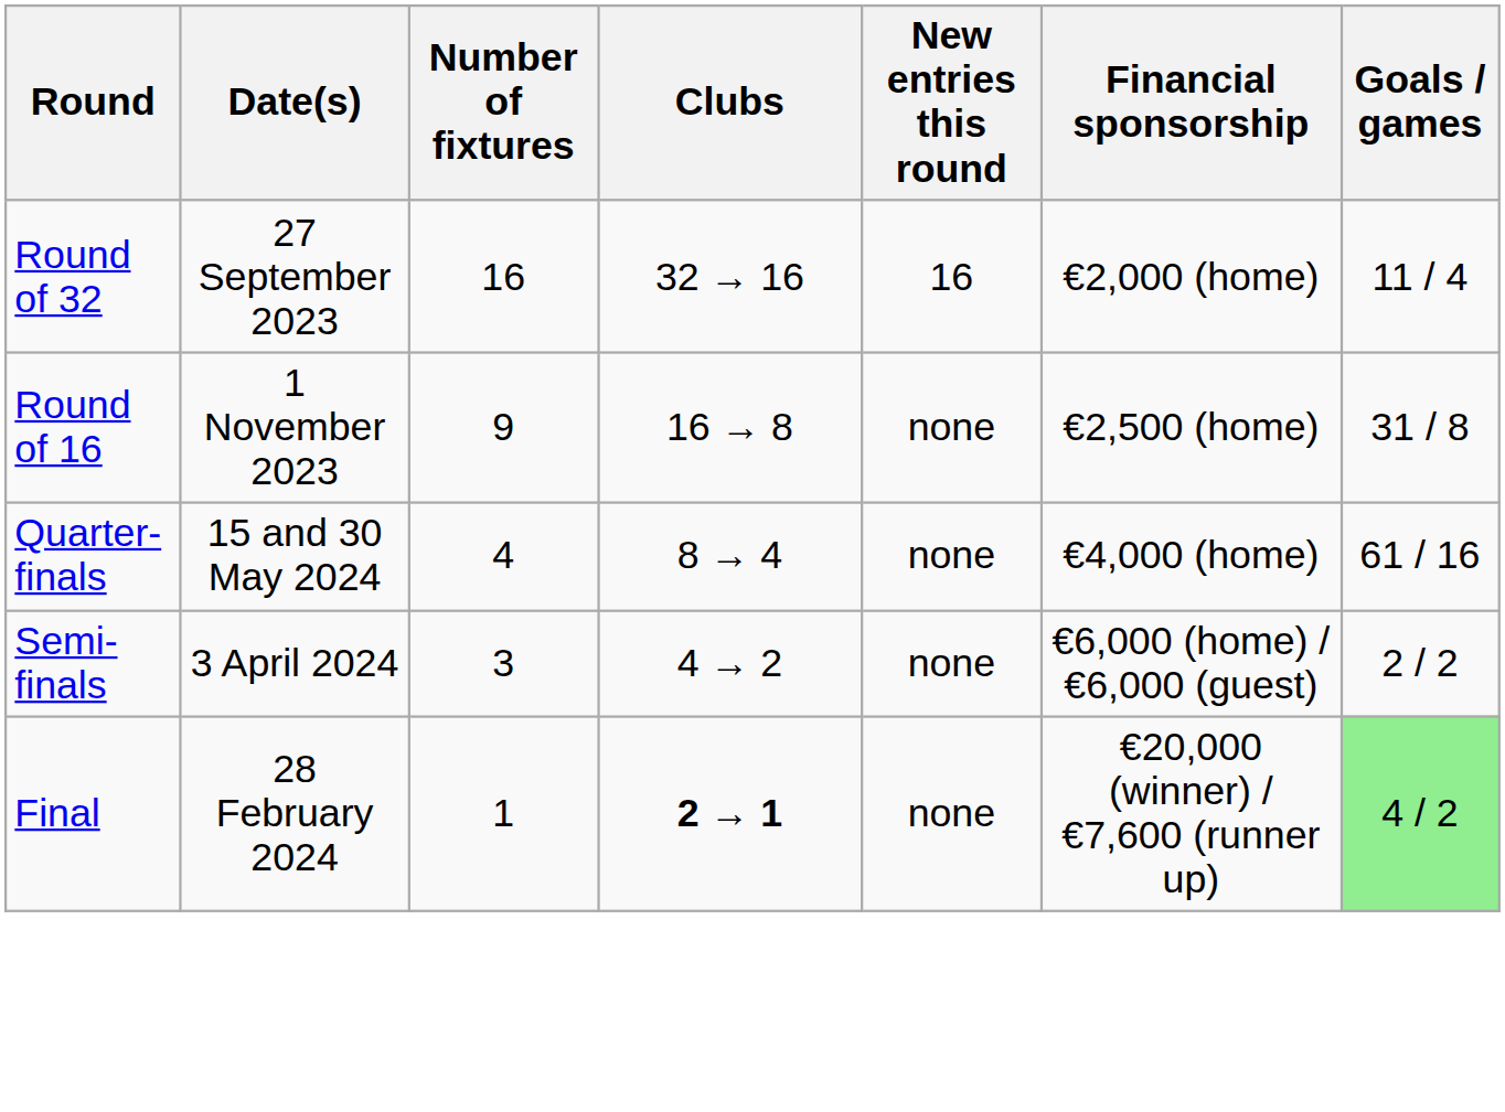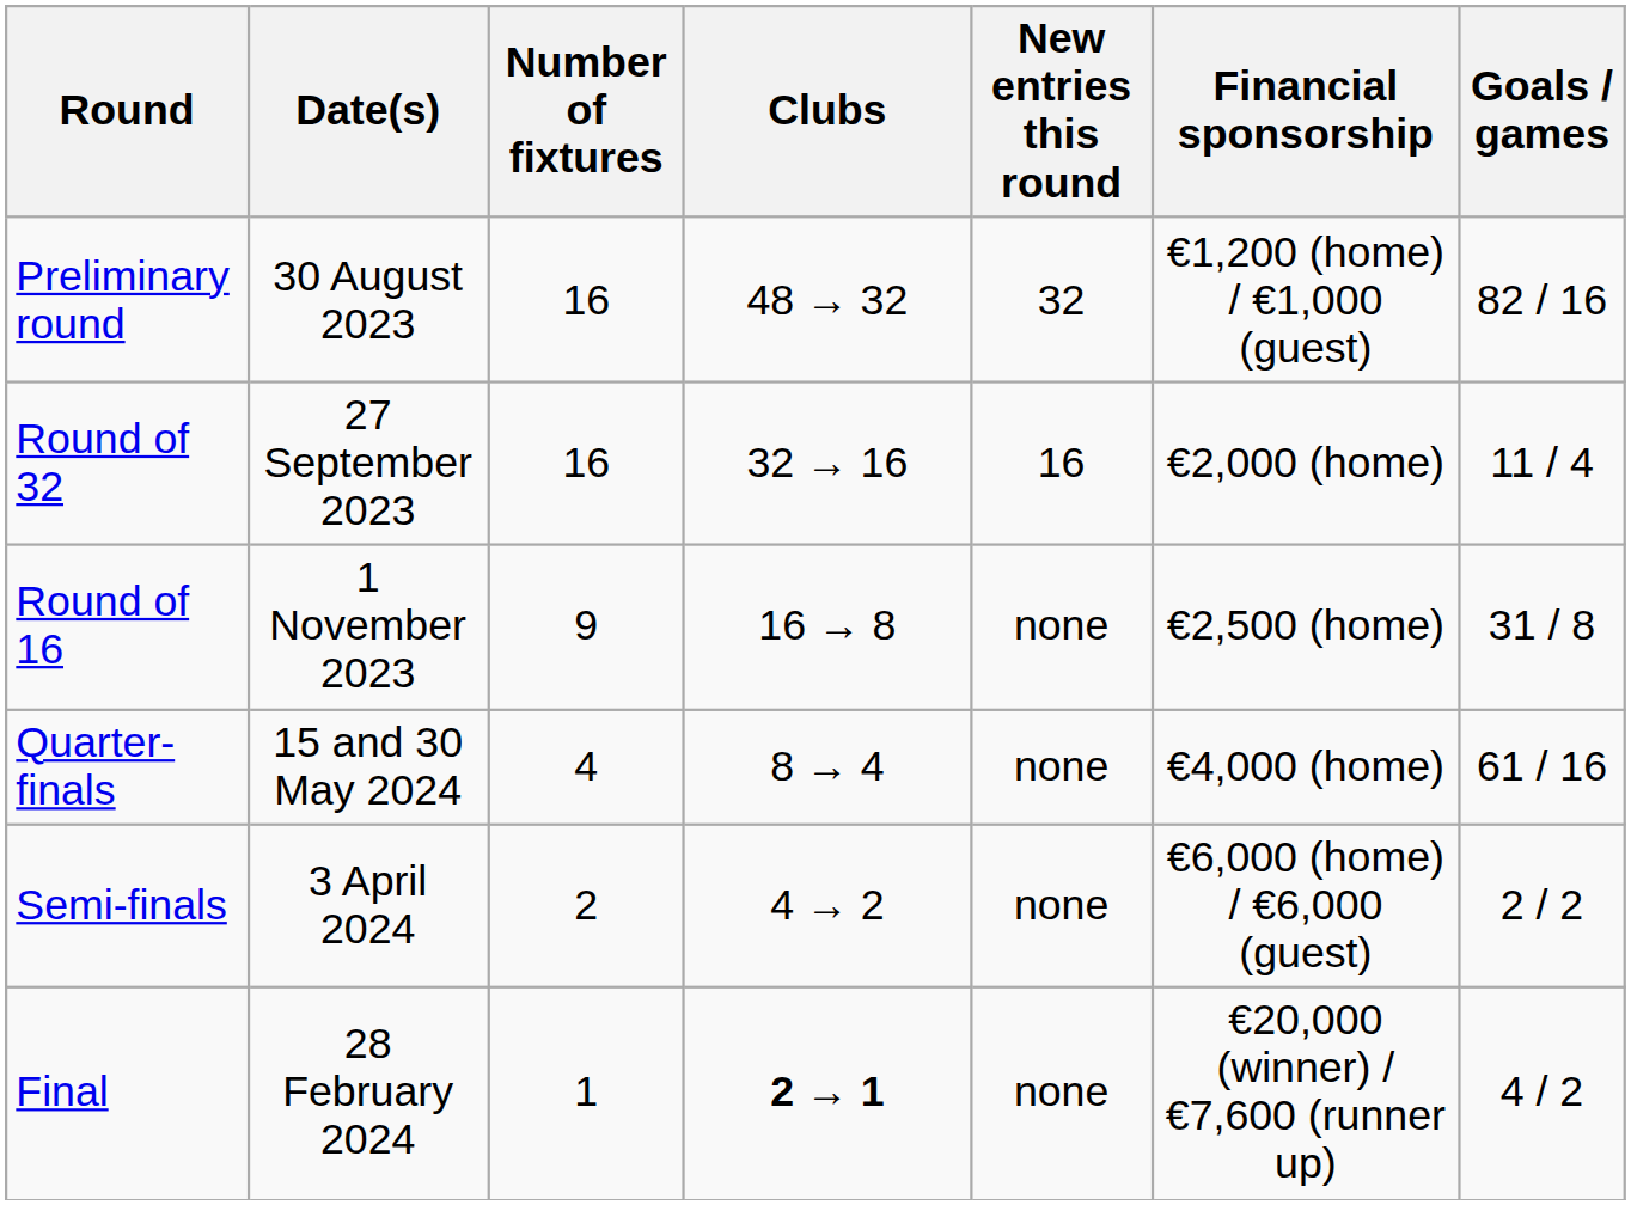+ row: Preliminary round | 30 August 2023 | 16 | 48 → 32 | 32 | €1,200 (home) / €1,000 (guest) | 82 / 16
Semi-finals | Number of fixtures: 3 -> 2
Final | Goals / games: lightgreen background -> no background
